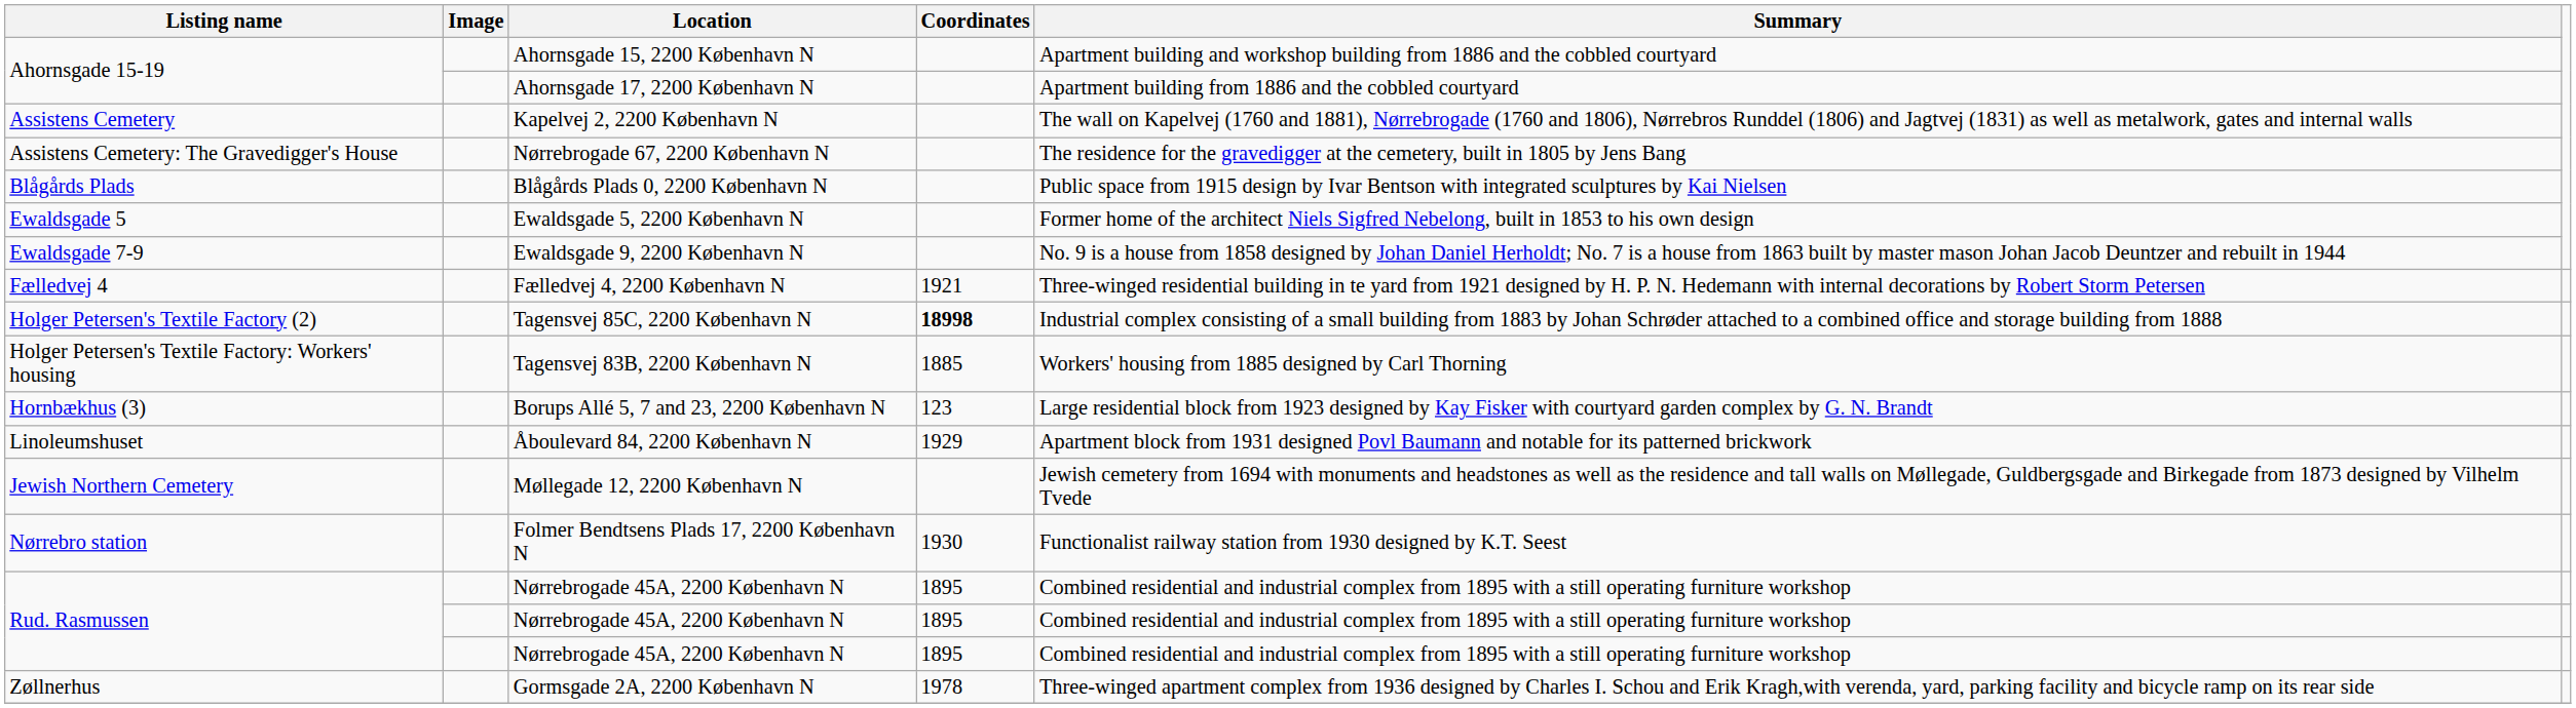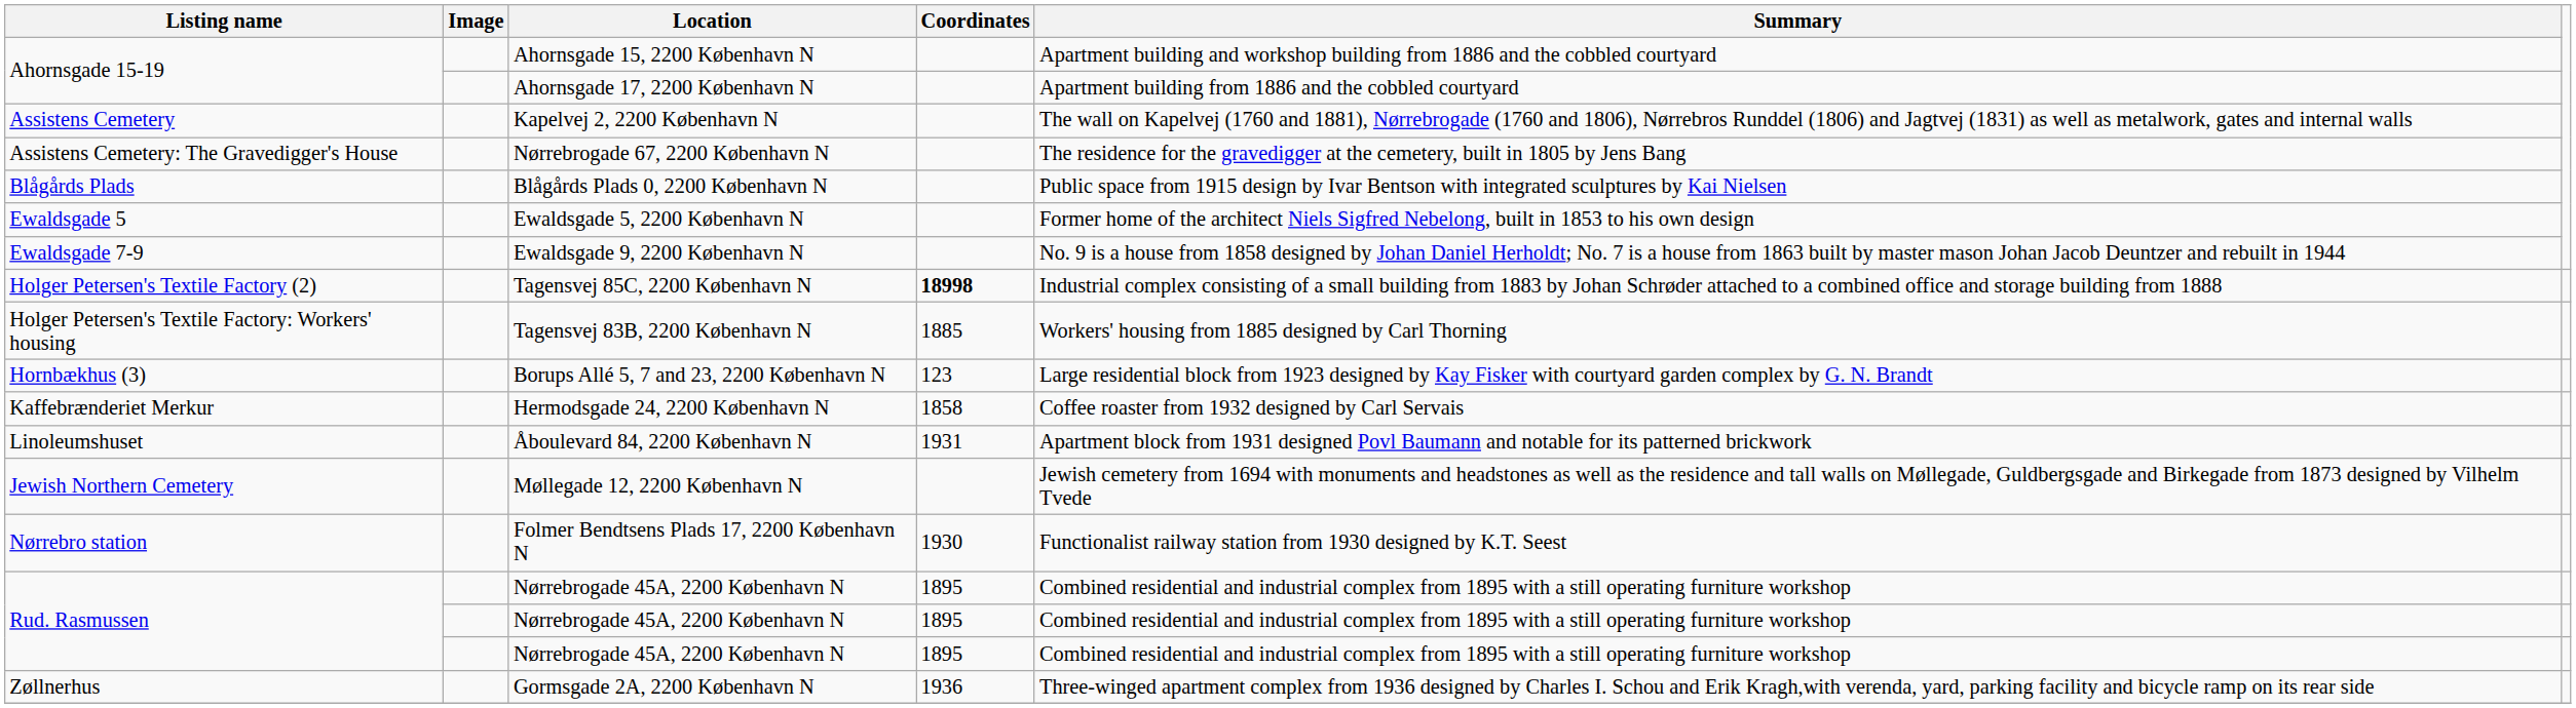- row: Fælledvej 4 | Fælledvej 4, 2200 København N | 1921 | Three-winged residential building in te yard from 1921 designed by H. P. N. Hedemann with internal decorations by Robert Storm Petersen
+ row: Kaffebrænderiet Merkur | Hermodsgade 24, 2200 København N | 1858 | Coffee roaster from 1932 designed by Carl Servais
Åboulevard 84, 2200 København N | Coordinates: 1929 -> 1931
Gormsgade 2A, 2200 København N | Coordinates: 1978 -> 1936
